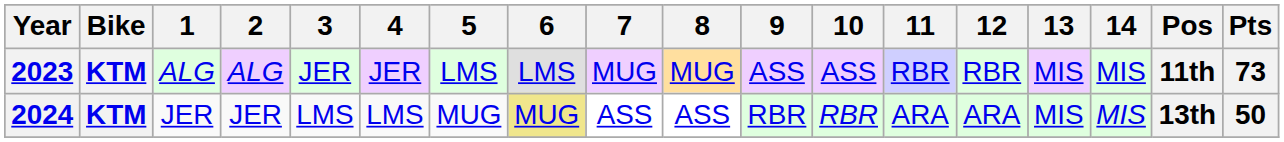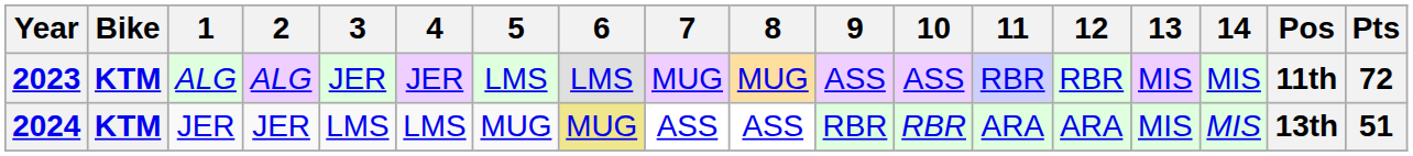2023 | Pts: 73 -> 72
2024 | Pts: 50 -> 51
